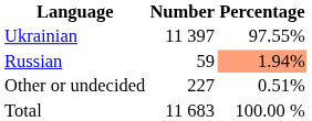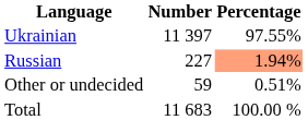Russian | Number: 59 -> 227
Other or undecided | Number: 227 -> 59
